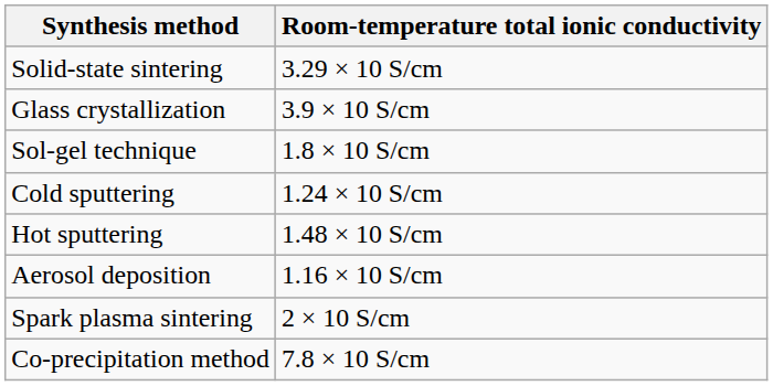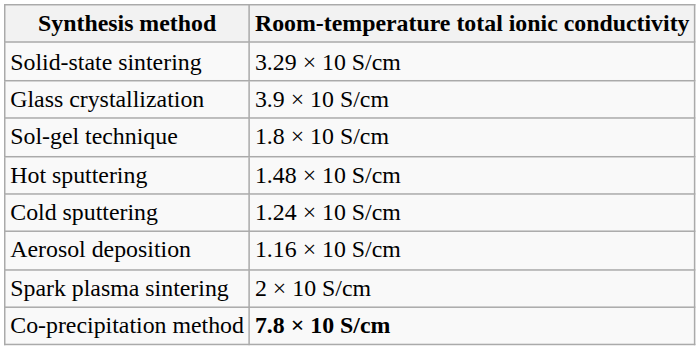rows swapped: Hot sputtering <-> Cold sputtering
Co-precipitation method | Room-temperature total ionic conductivity: normal -> bold
